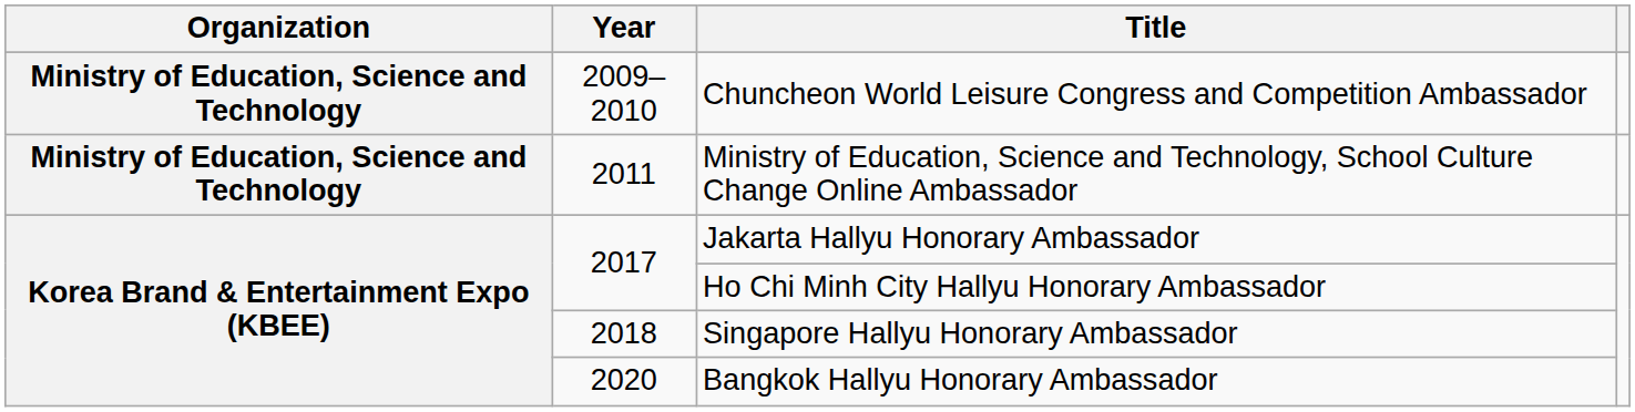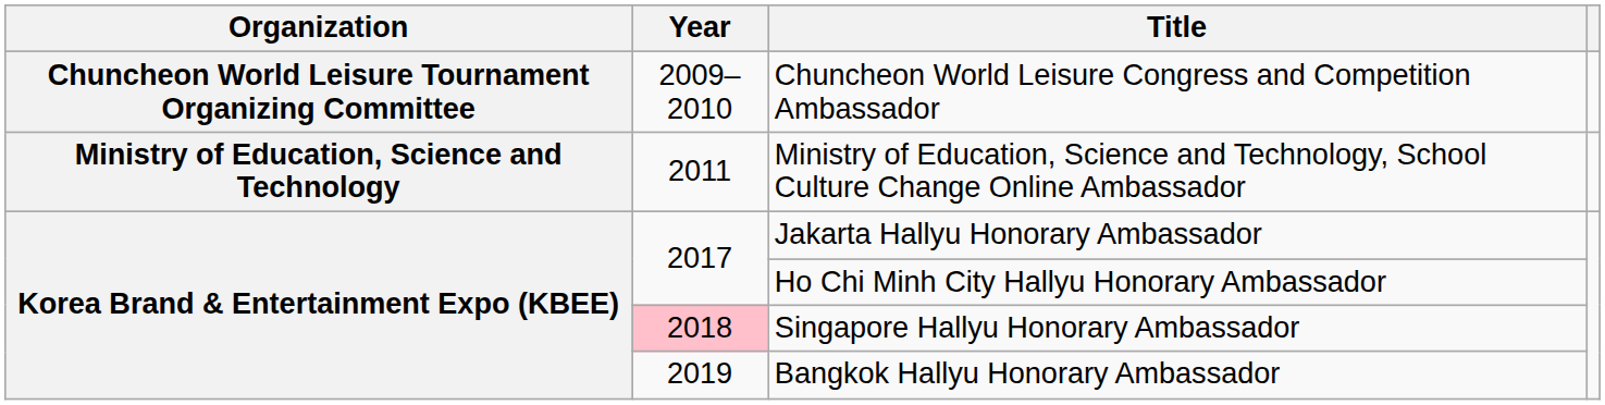Chuncheon World Leisure Congress and Competition Ambassador | Organization: Ministry of Education, Science and Technology -> Chuncheon World Leisure Tournament Organizing Committee
Singapore Hallyu Honorary Ambassador | Year: no background -> pink background
Bangkok Hallyu Honorary Ambassador | Year: 2020 -> 2019
